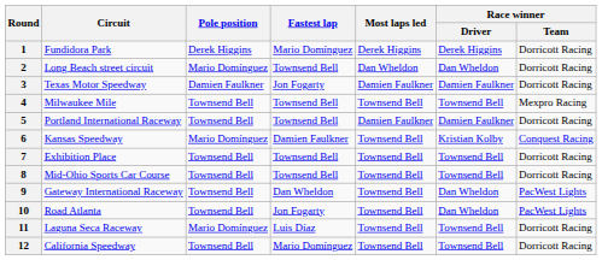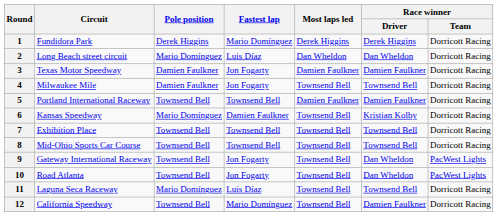2 | Fastest lap: Townsend Bell -> Luis Díaz
4 | Pole position: Townsend Bell -> Damien Faulkner
4 | Fastest lap: Townsend Bell -> Jon Fogarty
4 | Race winner / Team: Mexpro Racing -> Dorricott Racing
6 | Race winner / Team: Conquest Racing -> Dorricott Racing
9 | Fastest lap: Dan Wheldon -> Jon Fogarty
12 | Race winner / Driver: Townsend Bell -> Damien Faulkner
